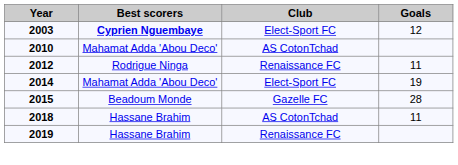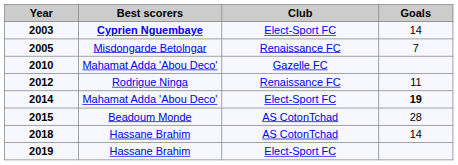2003 | Goals: 12 -> 14
+ row: 2005 | Misdongarde Betolngar | Renaissance FC | 7
2010 | Club: AS CotonTchad -> Gazelle FC
2014 | Goals: normal -> bold
2015 | Club: Gazelle FC -> AS CotonTchad
2018 | Goals: 11 -> 14
2019 | Club: Renaissance FC -> Elect-Sport FC
